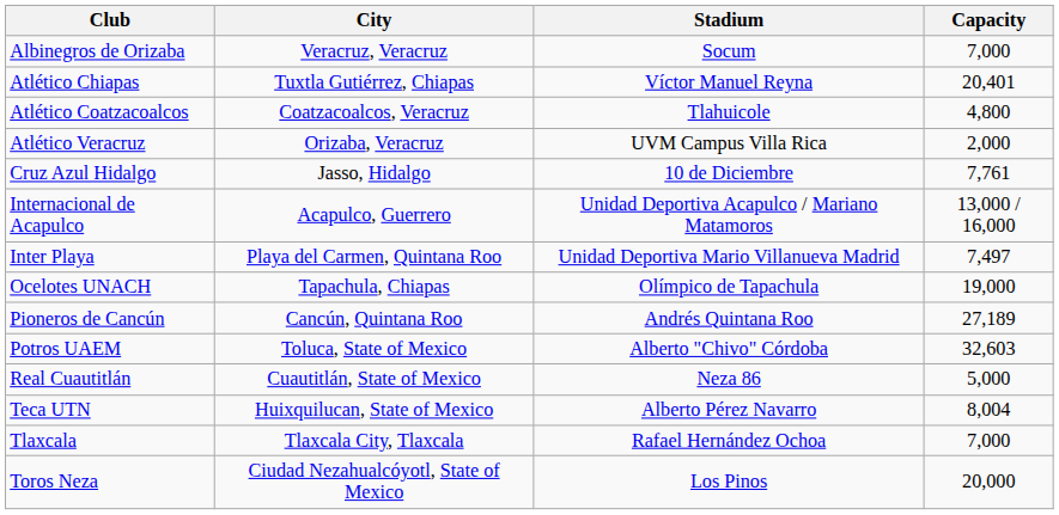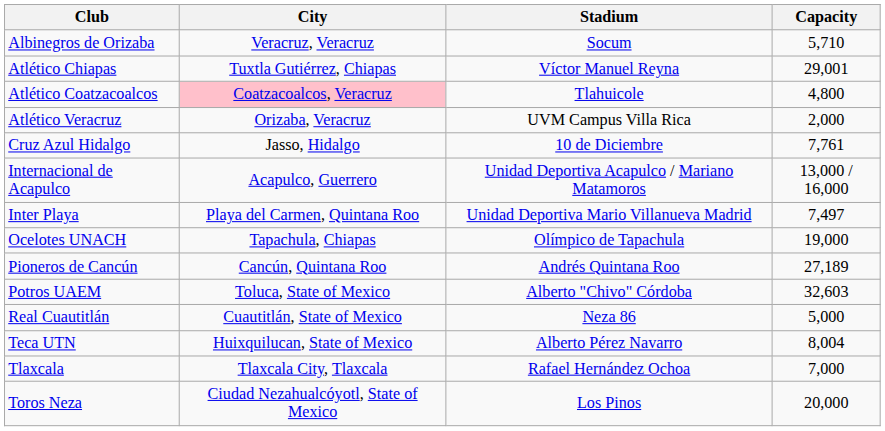Albinegros de Orizaba | Capacity: 7,000 -> 5,710
Atlético Chiapas | Capacity: 20,401 -> 29,001
Atlético Coatzacoalcos | City: no background -> pink background
